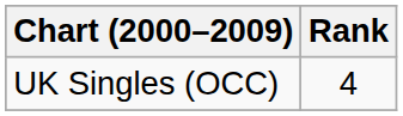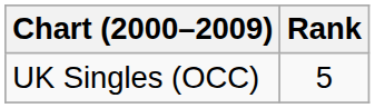UK Singles (OCC) | Rank: 4 -> 5
